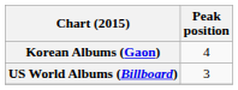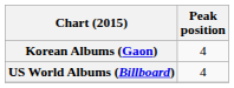US World Albums (Billboard) | Peak position: 3 -> 4
